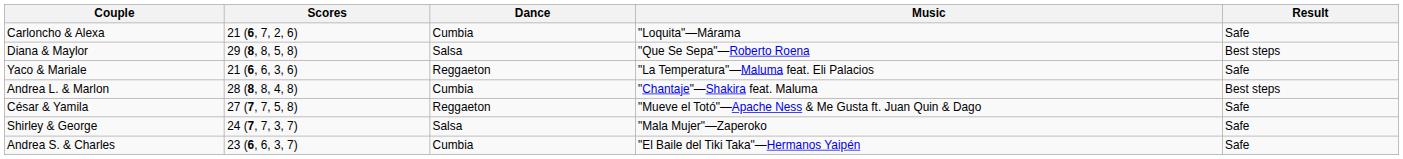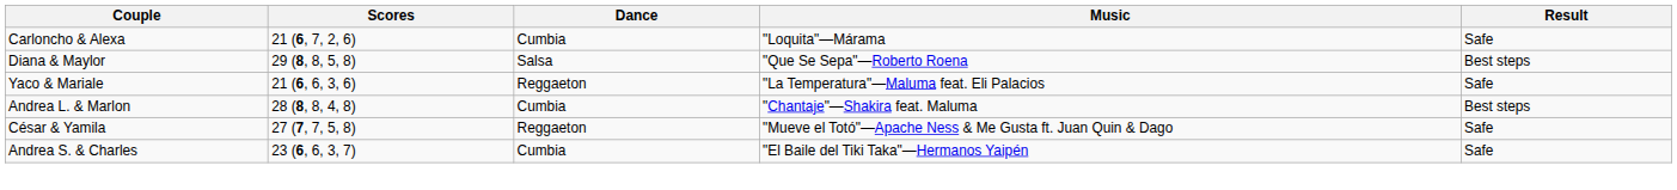- row: Shirley & George | 24 (7, 7, 3, 7) | Salsa | "Mala Mujer"—Zaperoko | Safe
